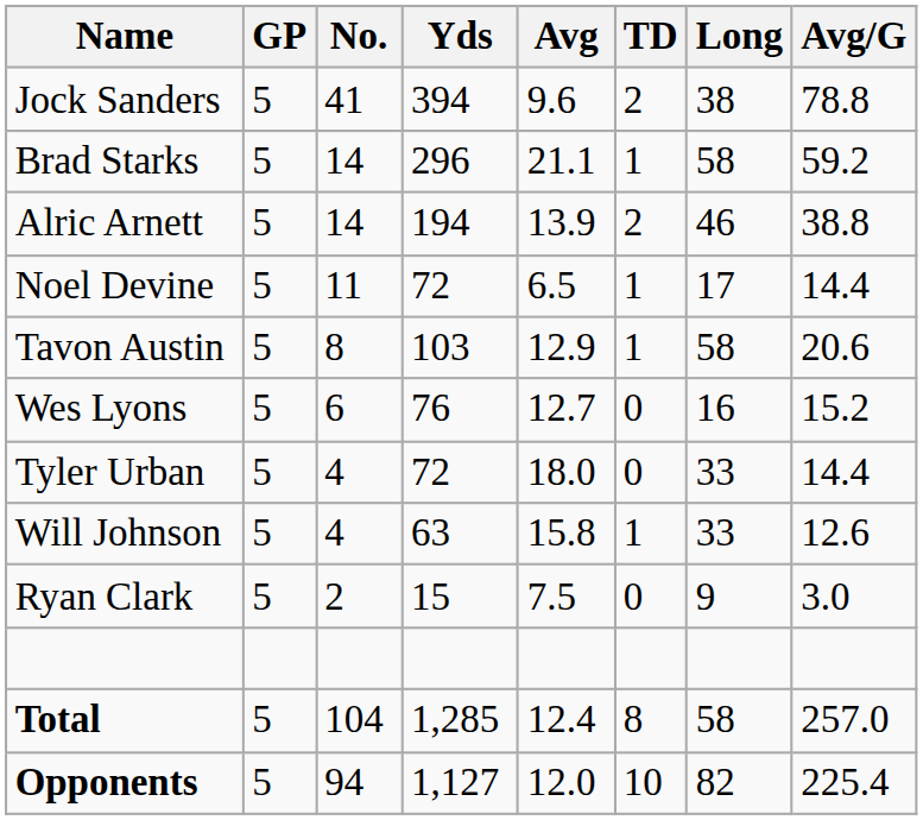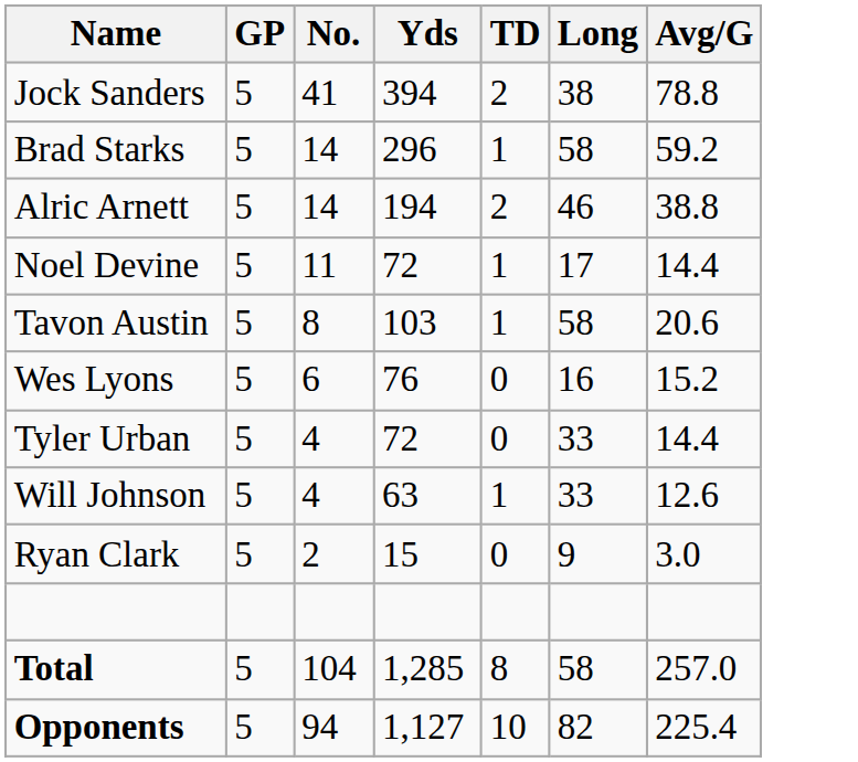- column: Avg | 9.6 | 21.1 | 13.9 | 6.5 | 12.9 | 12.7 | 18.0 | 15.8 | 7.5 | 12.4 | 12.0
